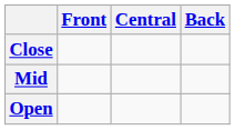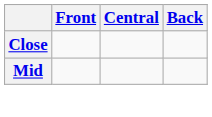- row: Open
